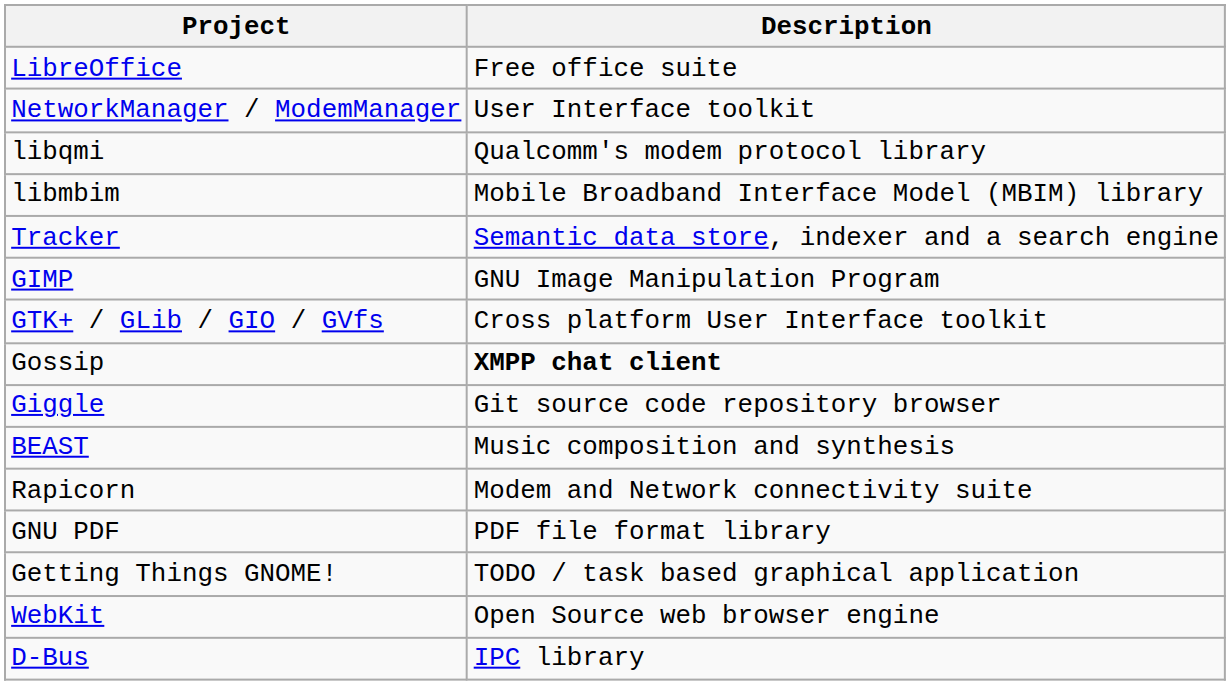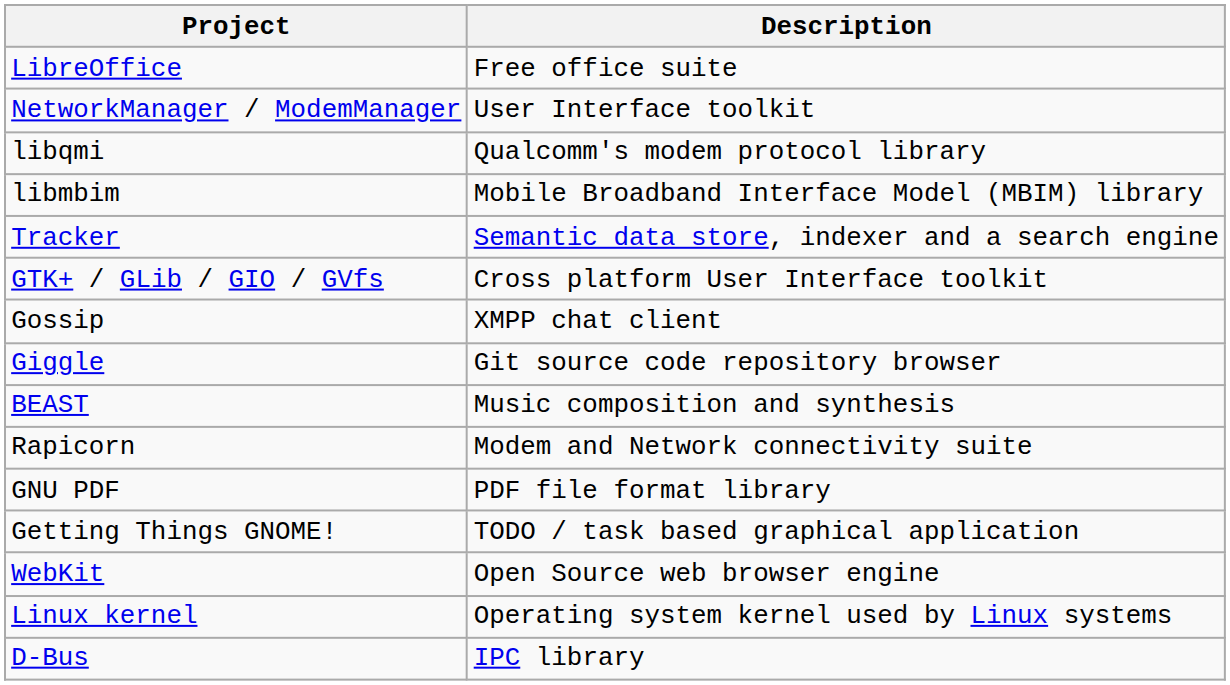- row: GIMP | GNU Image Manipulation Program
Gossip | Description: bold -> normal
+ row: Linux kernel | Operating system kernel used by Linux systems
